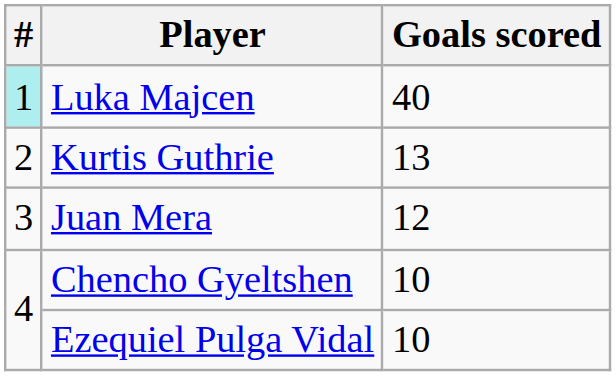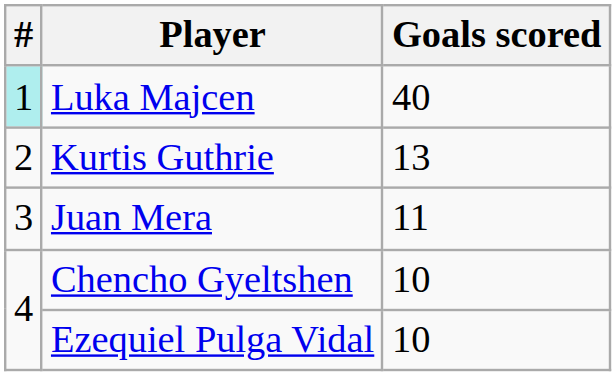Juan Mera | Goals scored: 12 -> 11
